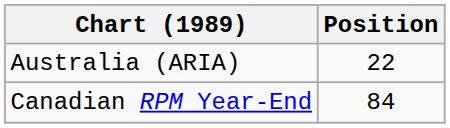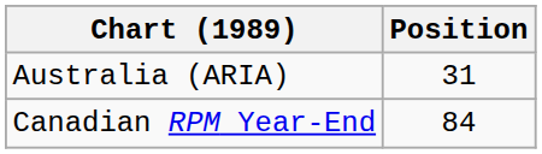Australia (ARIA) | Position: 22 -> 31
